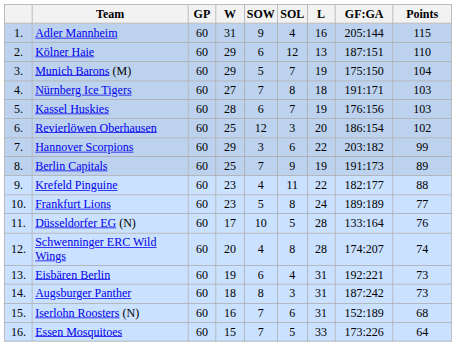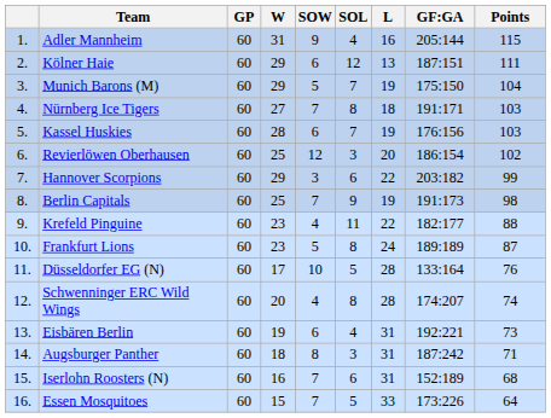Kölner Haie | Points: 110 -> 111
Berlin Capitals | Points: 89 -> 98
Frankfurt Lions | Points: 77 -> 87
Augsburger Panther | Points: 73 -> 71
